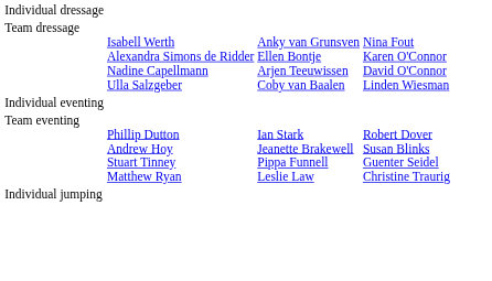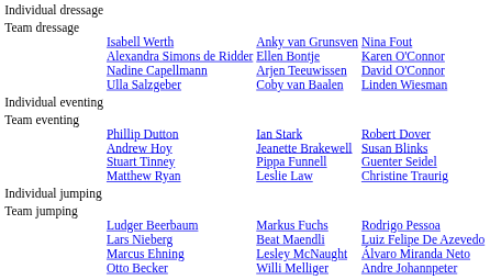+ row: Team jumping | Ludger Beerbaum Lars Nieberg Marcus Ehning Otto Becker | Markus Fuchs Beat Maendli Lesley McNaught Willi Melliger | Rodrigo Pessoa Luiz Felipe De Azevedo Álvaro Miranda Neto Andre Johannpeter
